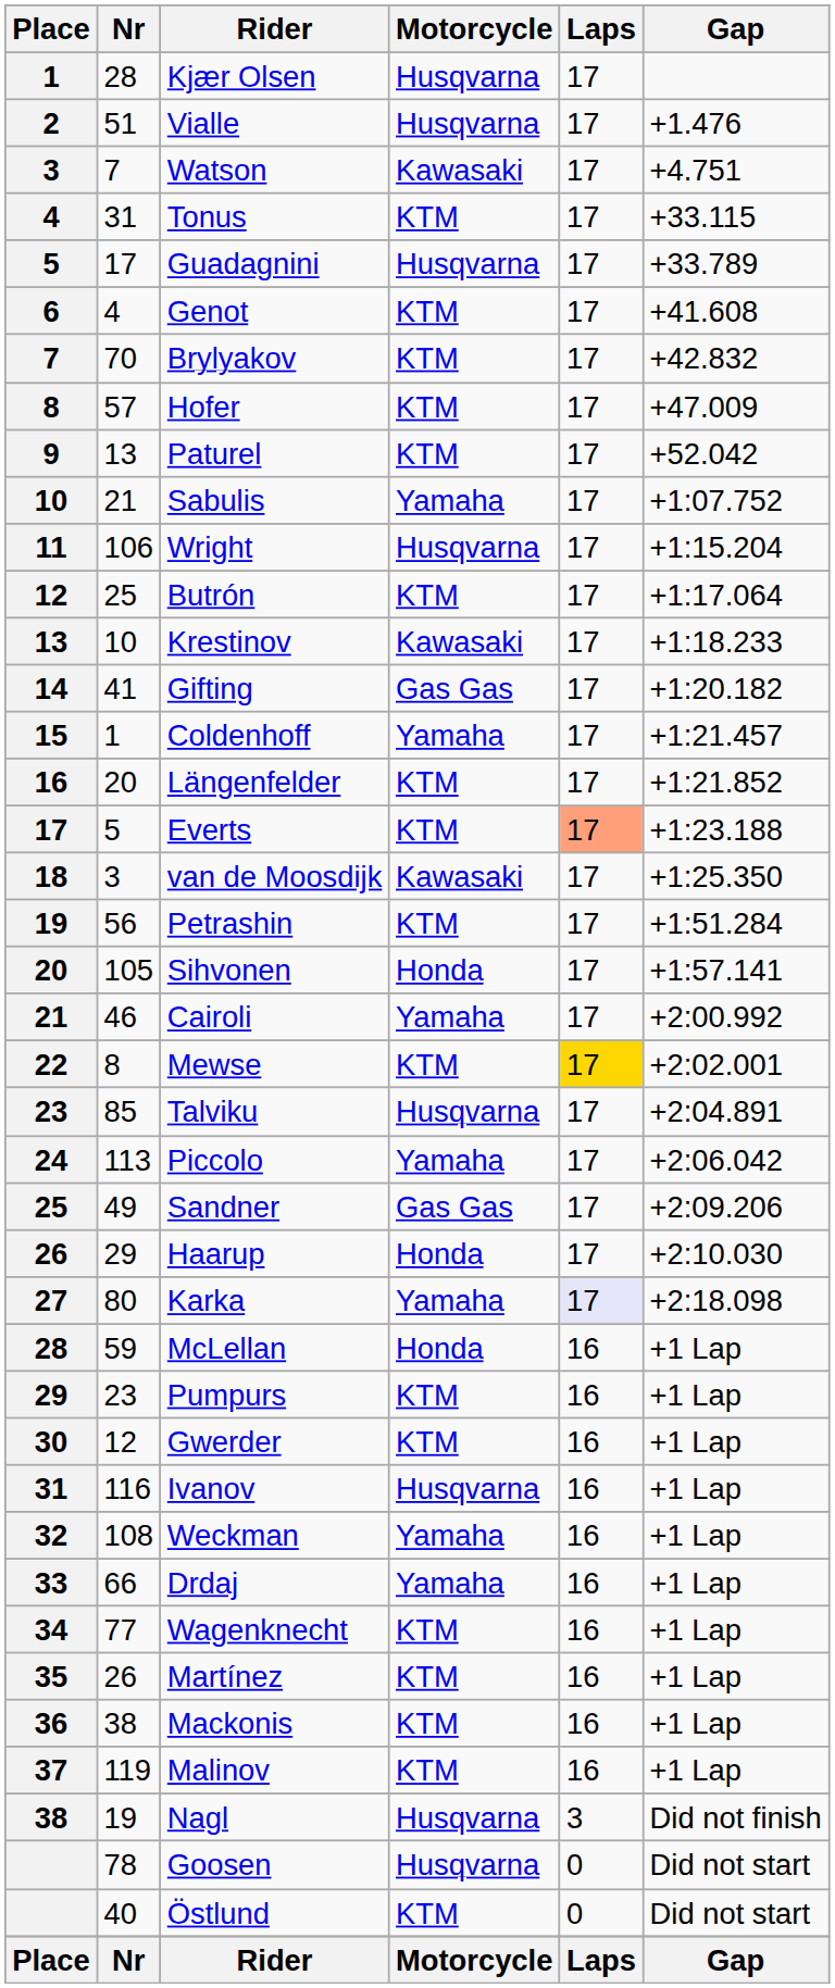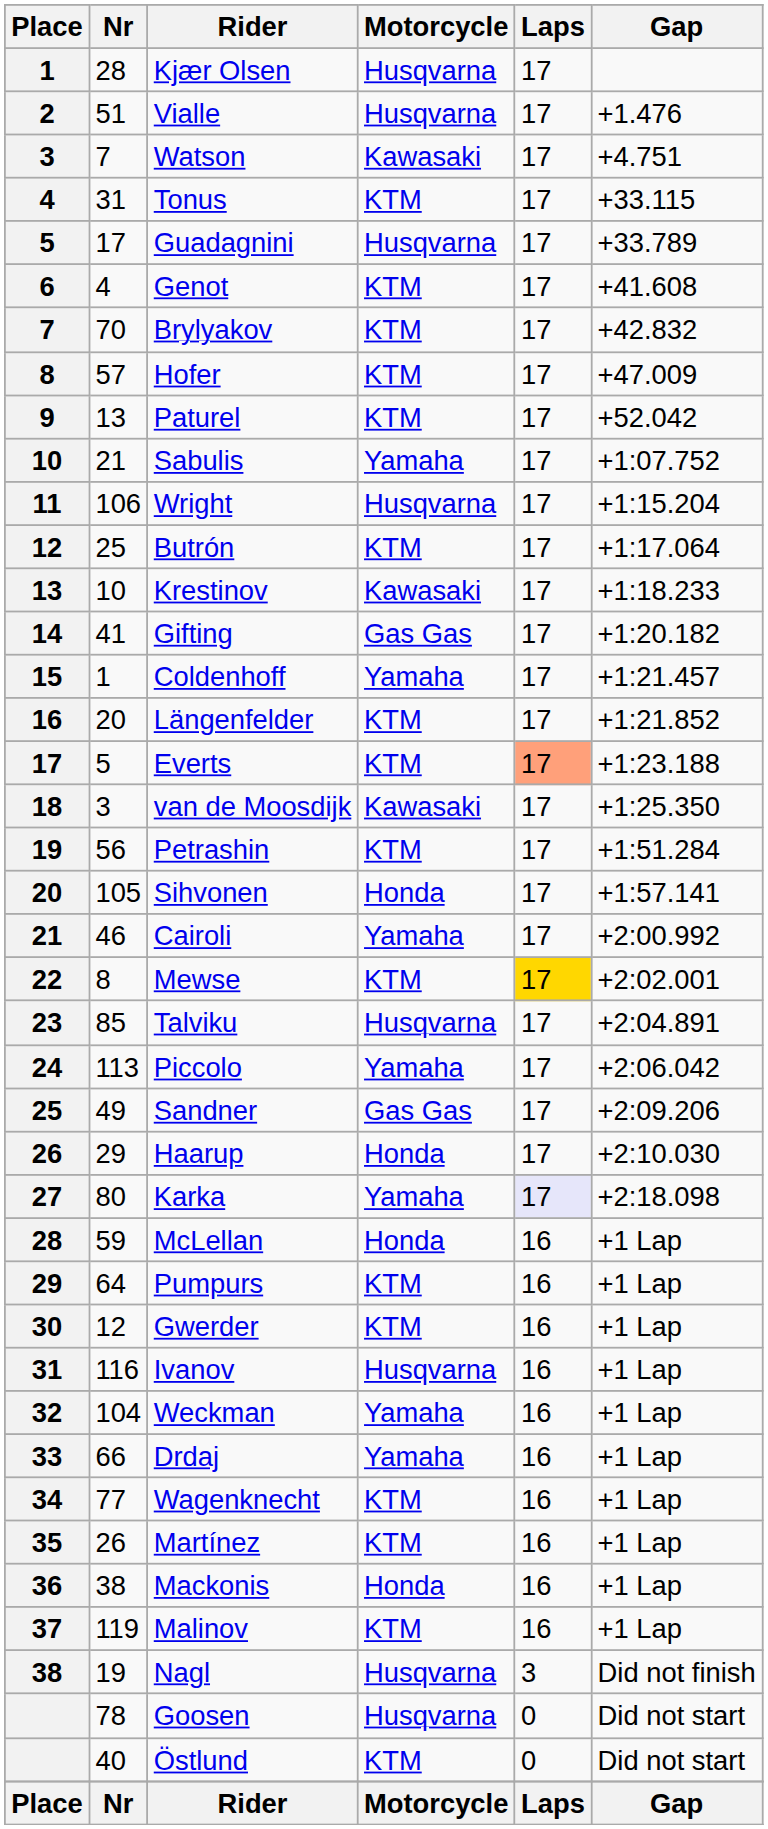Pumpurs | Nr: 23 -> 64
Weckman | Nr: 108 -> 104
Mackonis | Motorcycle: KTM -> Honda
